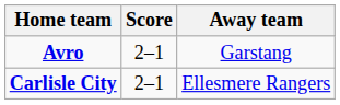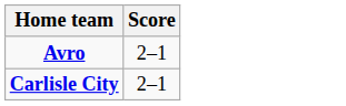- column: Away team | Garstang | Ellesmere Rangers
